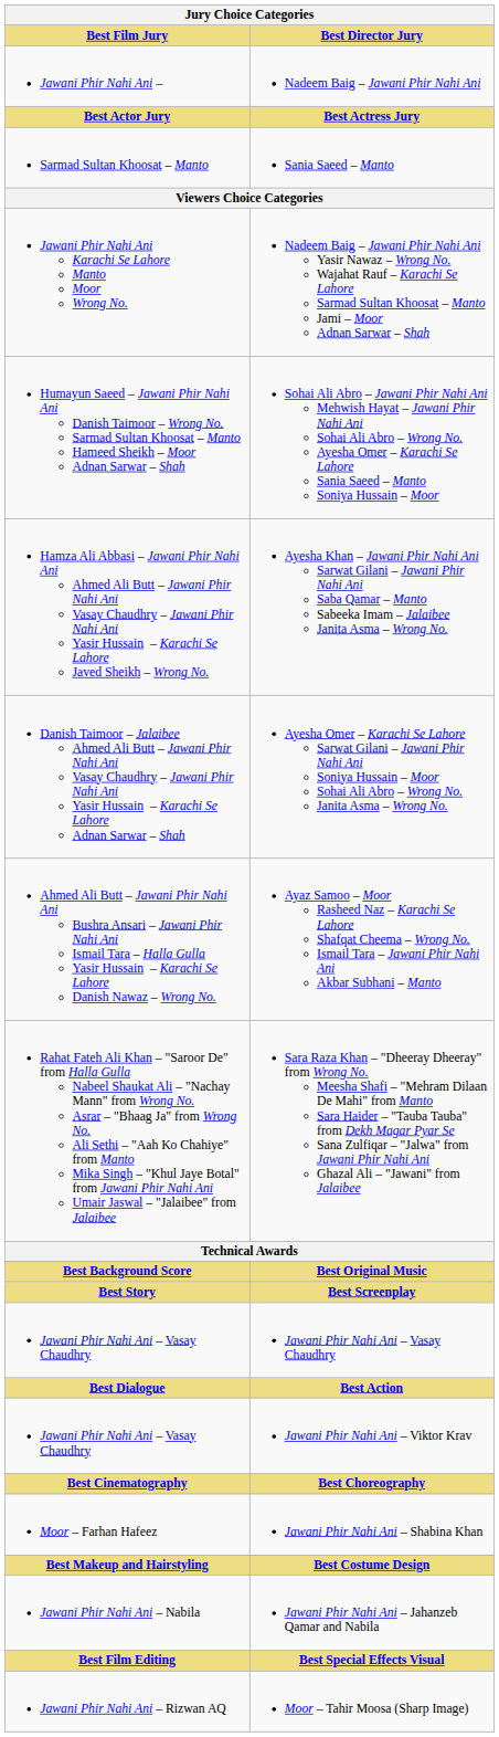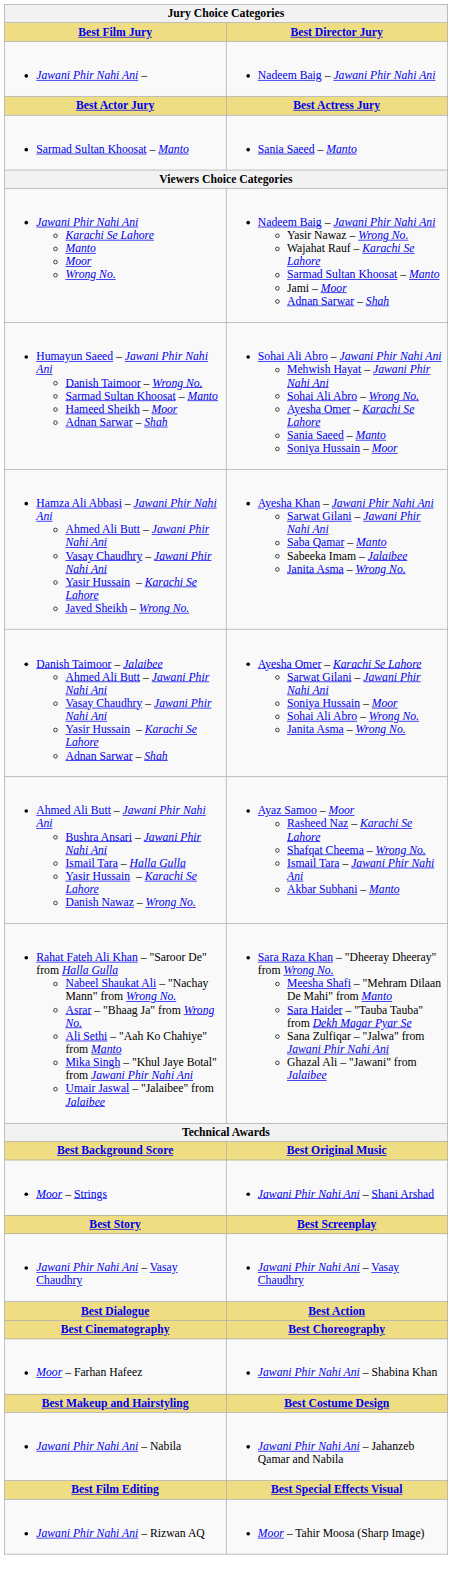+ row: Moor – Strings | Jawani Phir Nahi Ani – Shani Arshad
- row: Jawani Phir Nahi Ani – Vasay Chaudhry | Jawani Phir Nahi Ani – Viktor Krav
